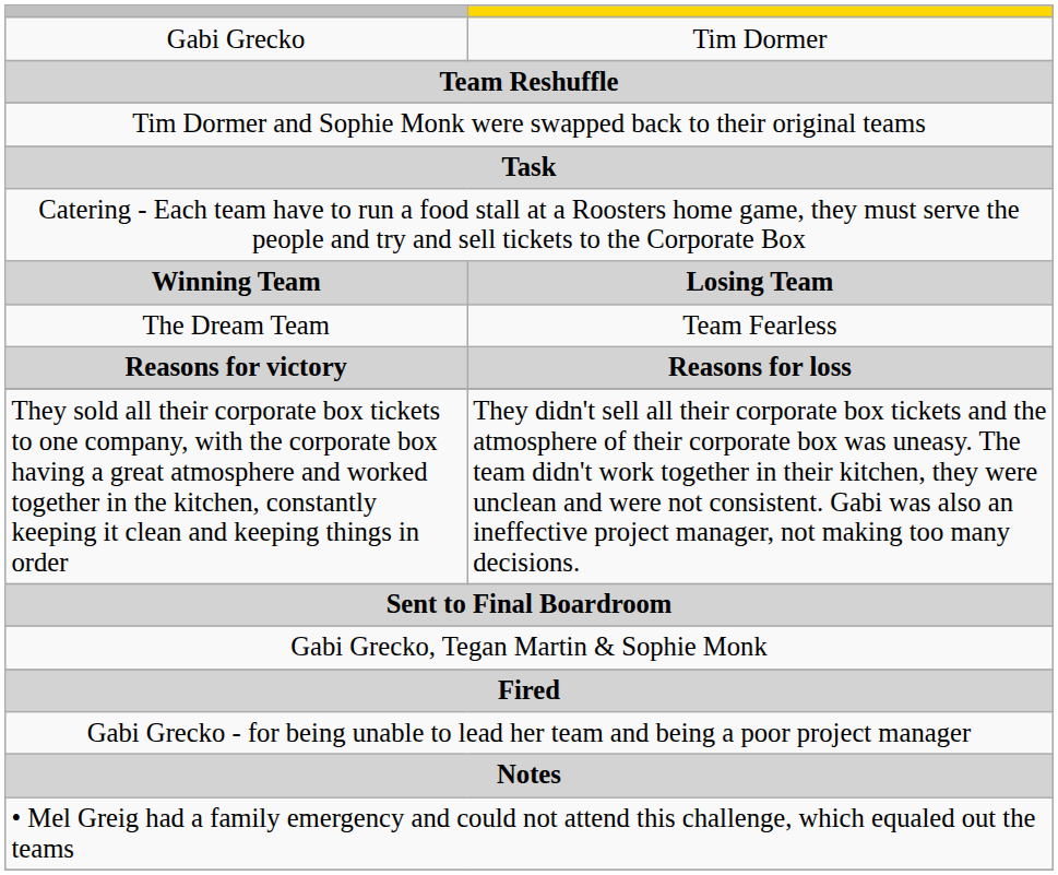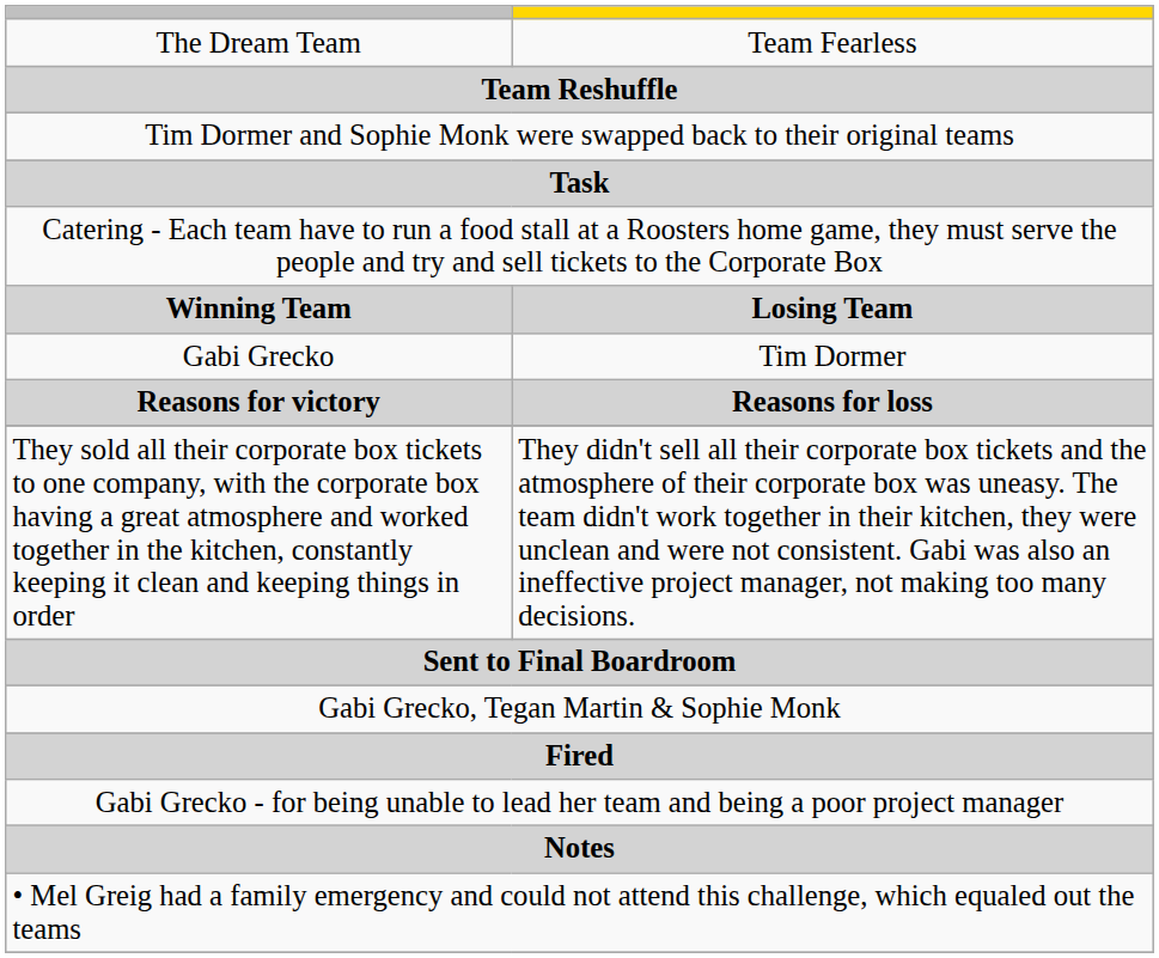rows swapped: Gabi Grecko <-> The Dream Team
